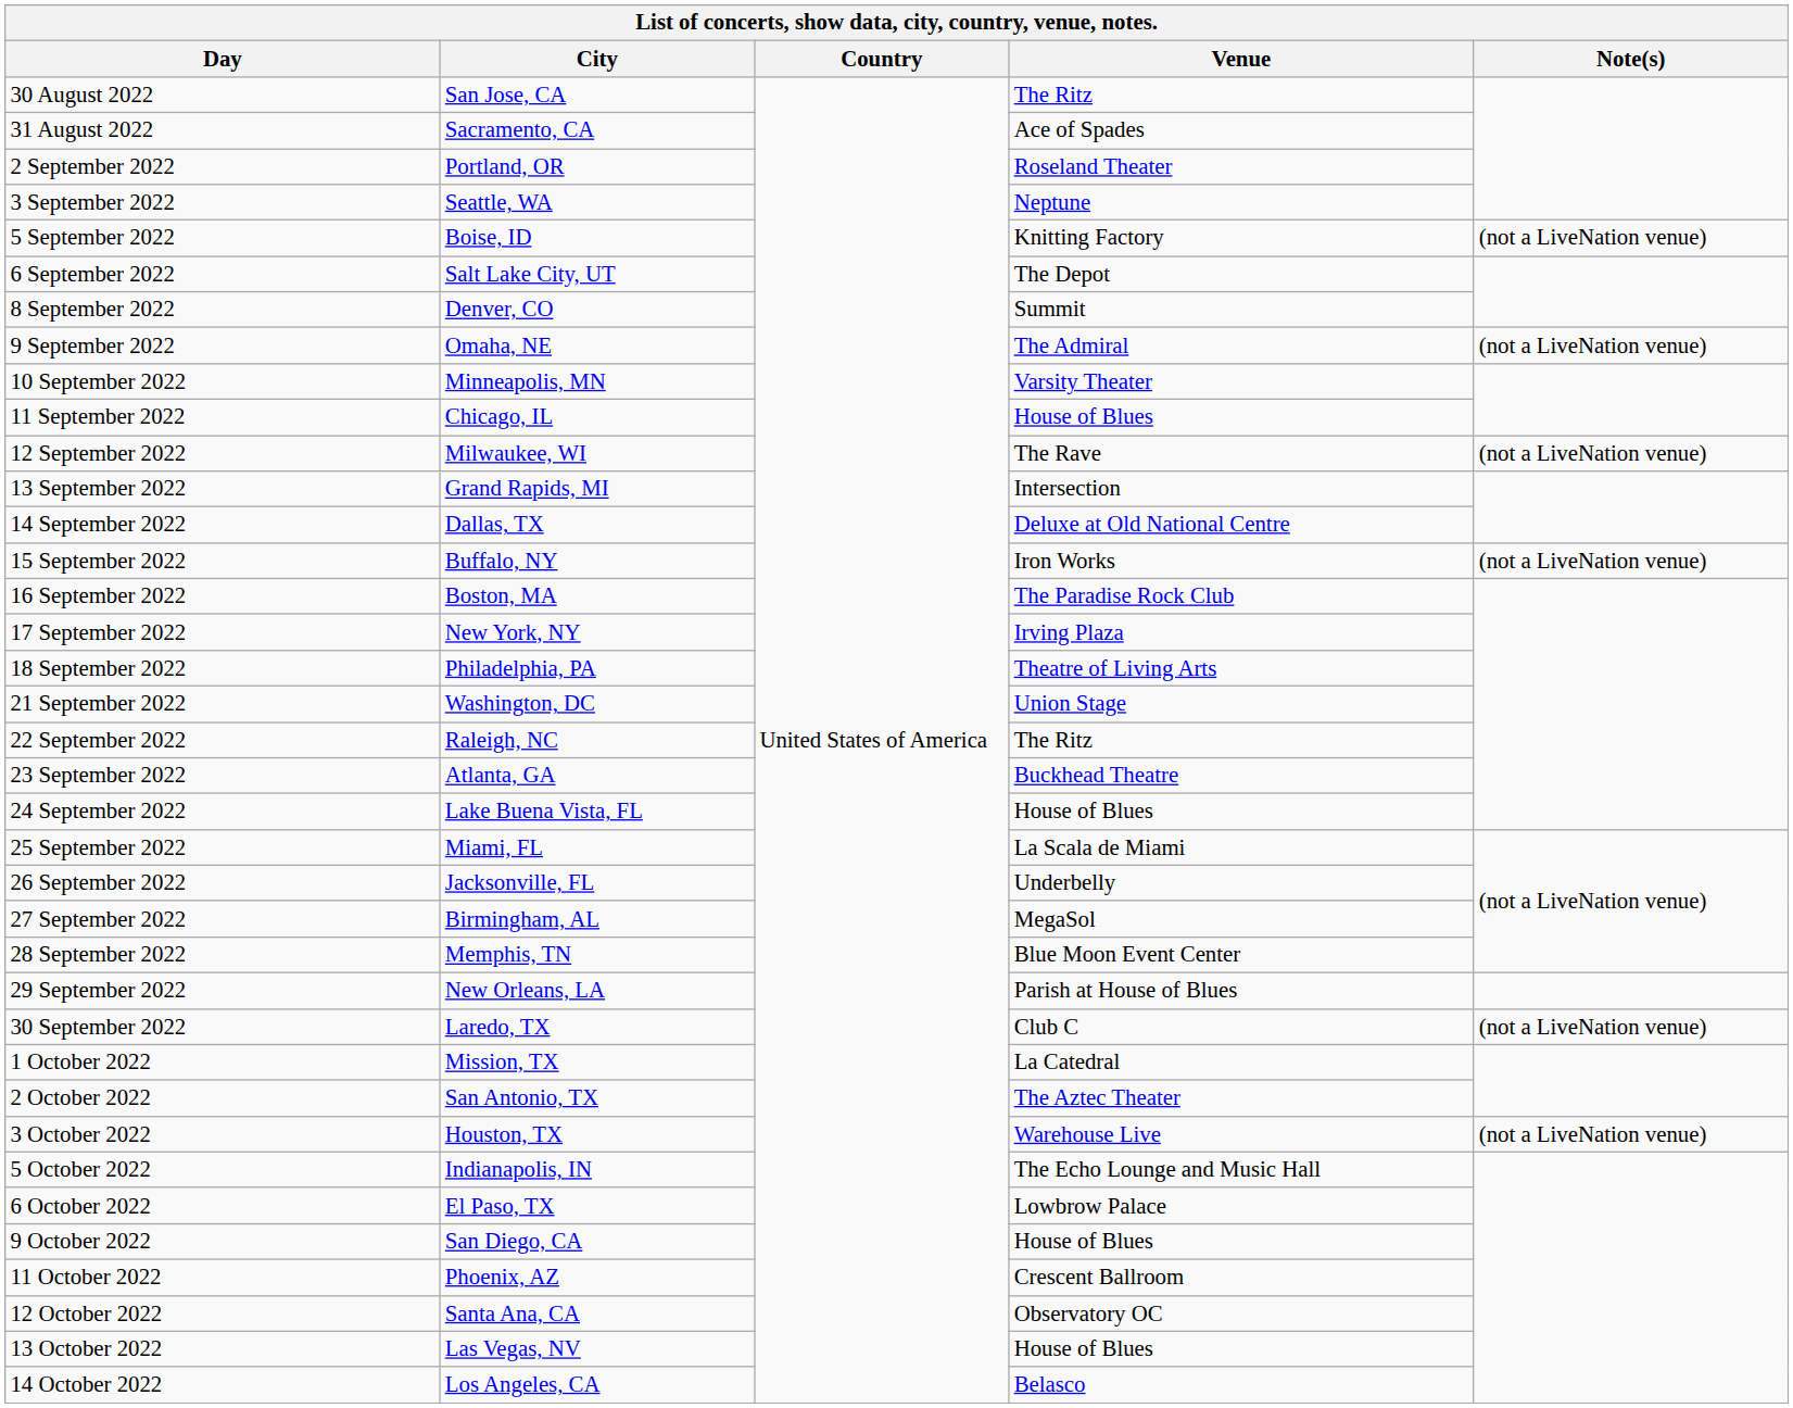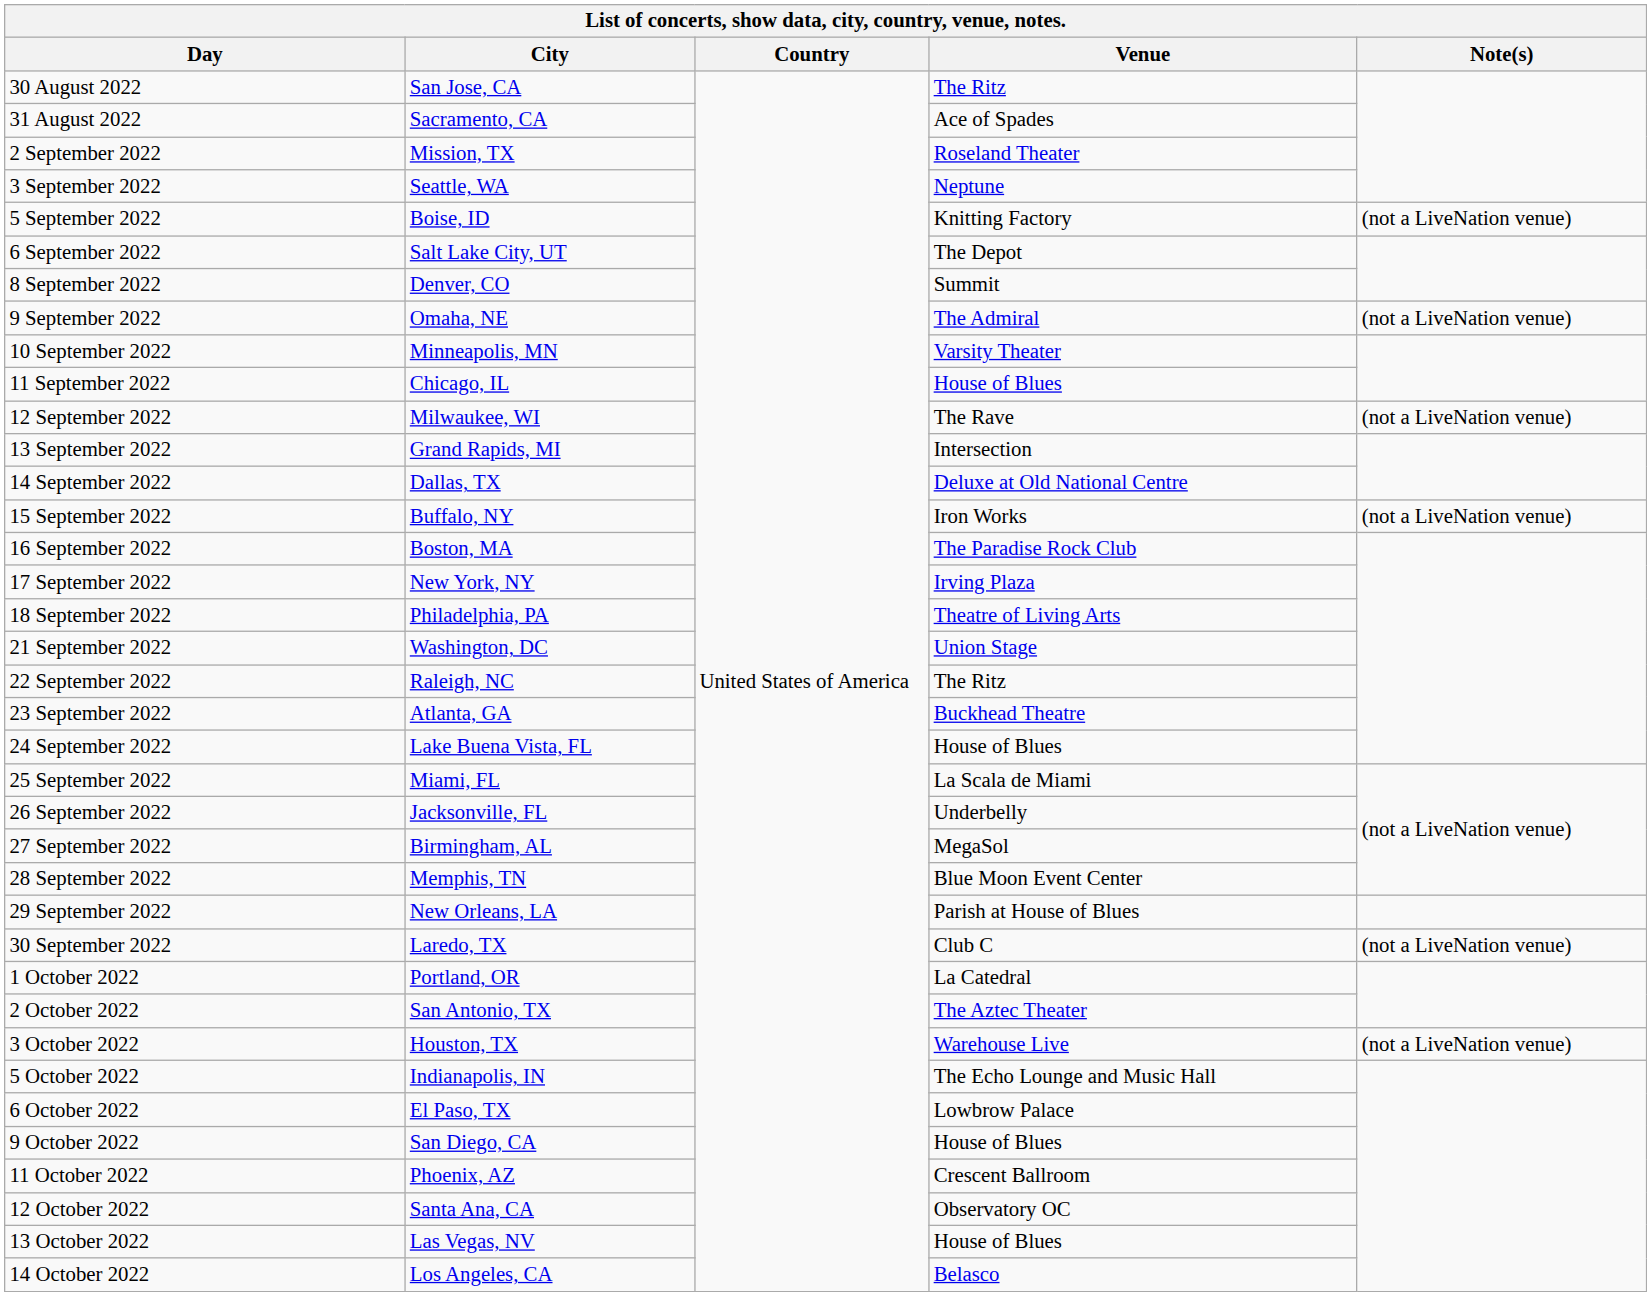2 September 2022 | City: Portland, OR -> Mission, TX
1 October 2022 | City: Mission, TX -> Portland, OR
